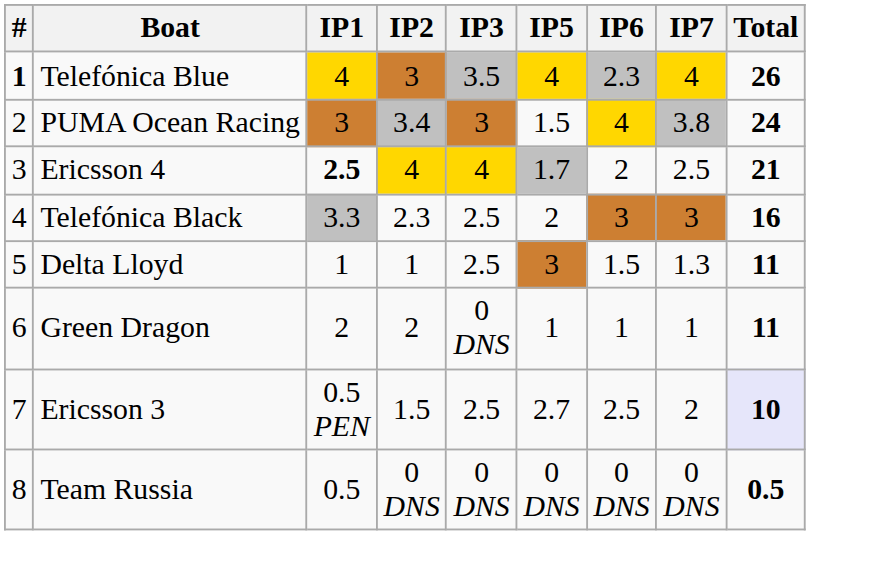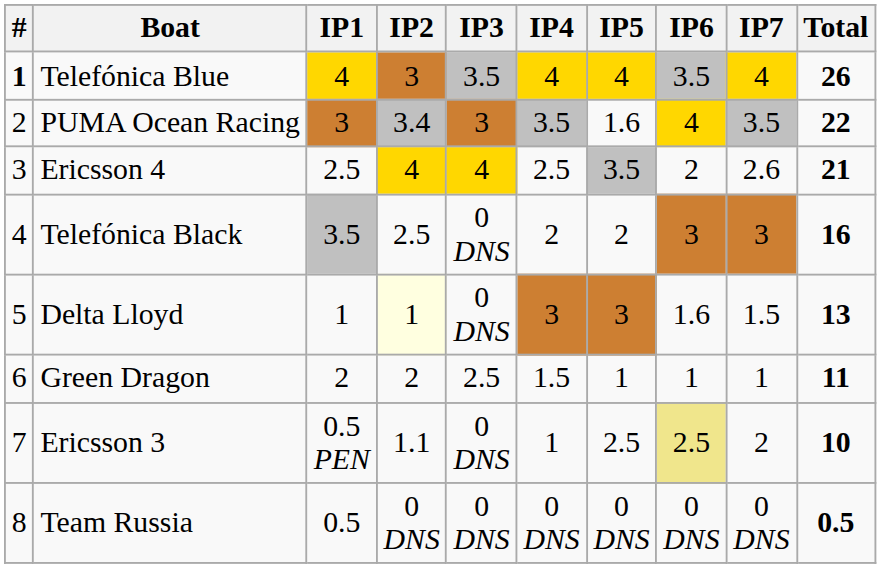+ column: IP4 | 4 | 3.5 | 2.5 | 2 | 3 | 1.5 | 1 | 0 DNS
Telefónica Blue | IP6: 2.3 -> 3.5
PUMA Ocean Racing | IP5: 1.5 -> 1.6
PUMA Ocean Racing | IP7: 3.8 -> 3.5
PUMA Ocean Racing | Total: 24 -> 22
Ericsson 4 | IP1: bold -> normal
Ericsson 4 | IP5: 1.7 -> 3.5
Ericsson 4 | IP7: 2.5 -> 2.6
Telefónica Black | IP1: 3.3 -> 3.5
Telefónica Black | IP2: 2.3 -> 2.5
Telefónica Black | IP3: 2.5 -> 0 DNS
Delta Lloyd | IP2: no background -> lightyellow background
Delta Lloyd | IP3: 2.5 -> 0 DNS
Delta Lloyd | IP6: 1.5 -> 1.6
Delta Lloyd | IP7: 1.3 -> 1.5
Delta Lloyd | Total: 11 -> 13
Green Dragon | IP3: 0 DNS -> 2.5
Ericsson 3 | IP2: 1.5 -> 1.1
Ericsson 3 | IP3: 2.5 -> 0 DNS
Ericsson 3 | IP5: 2.7 -> 2.5
Ericsson 3 | IP6: no background -> khaki background
Ericsson 3 | Total: lavender background -> no background
